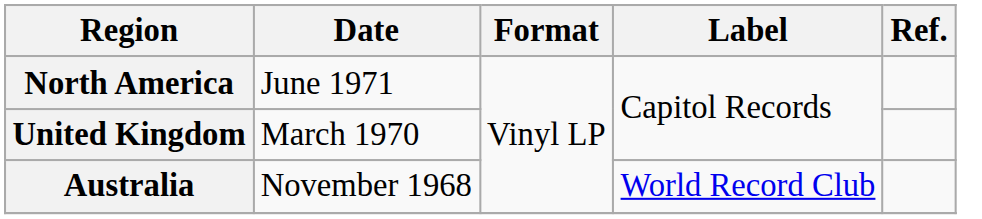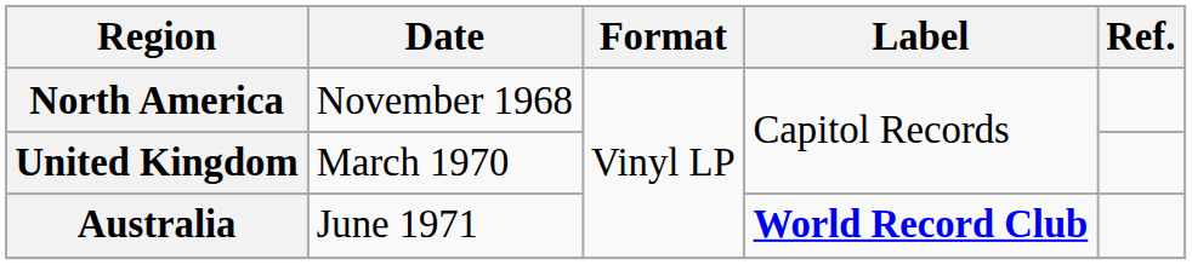North America | Date: June 1971 -> November 1968
Australia | Date: November 1968 -> June 1971
Australia | Label: normal -> bold
